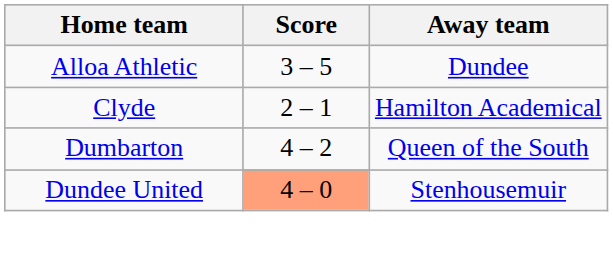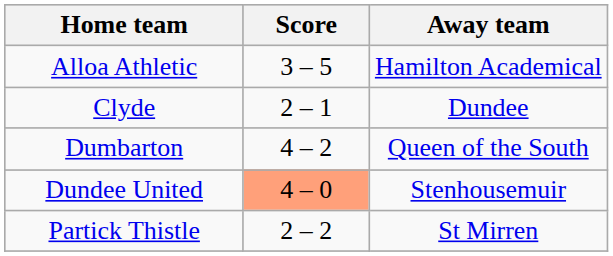Alloa Athletic | Away team: Dundee -> Hamilton Academical
Clyde | Away team: Hamilton Academical -> Dundee
+ row: Partick Thistle | 2 – 2 | St Mirren
